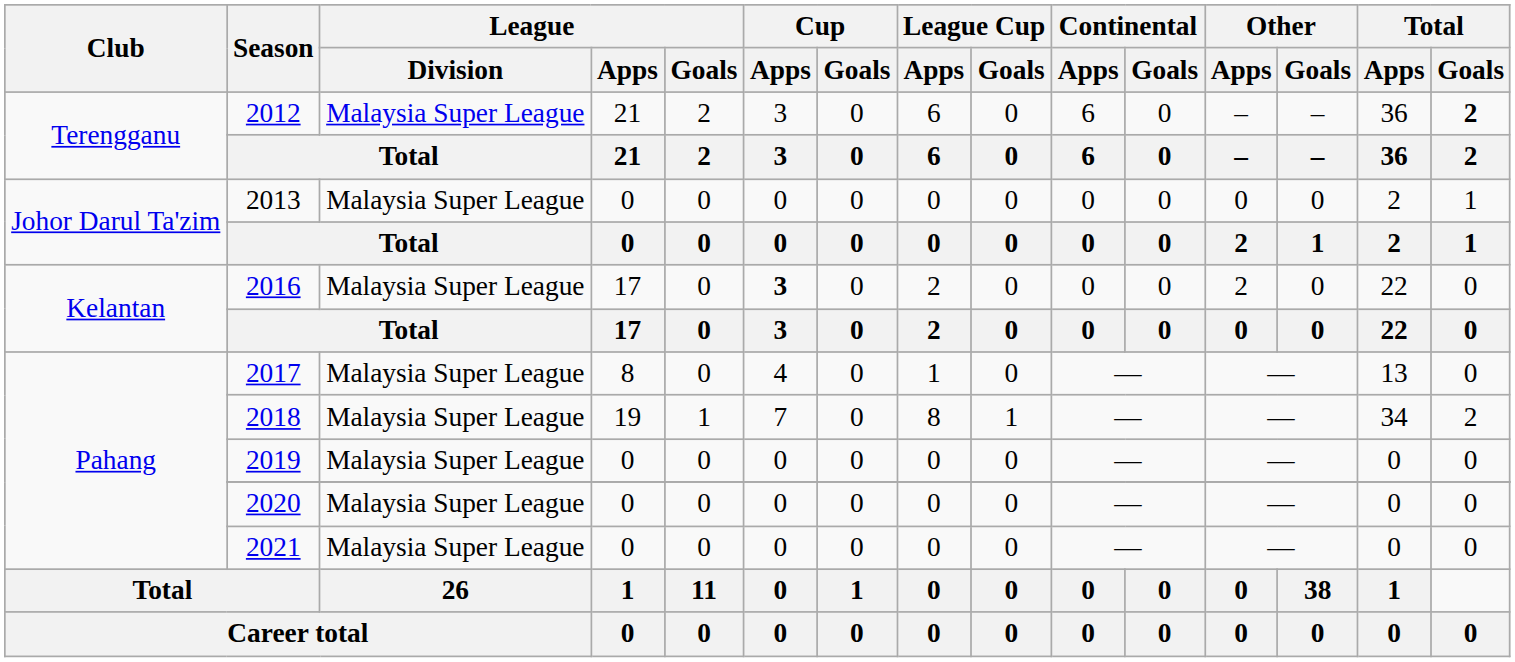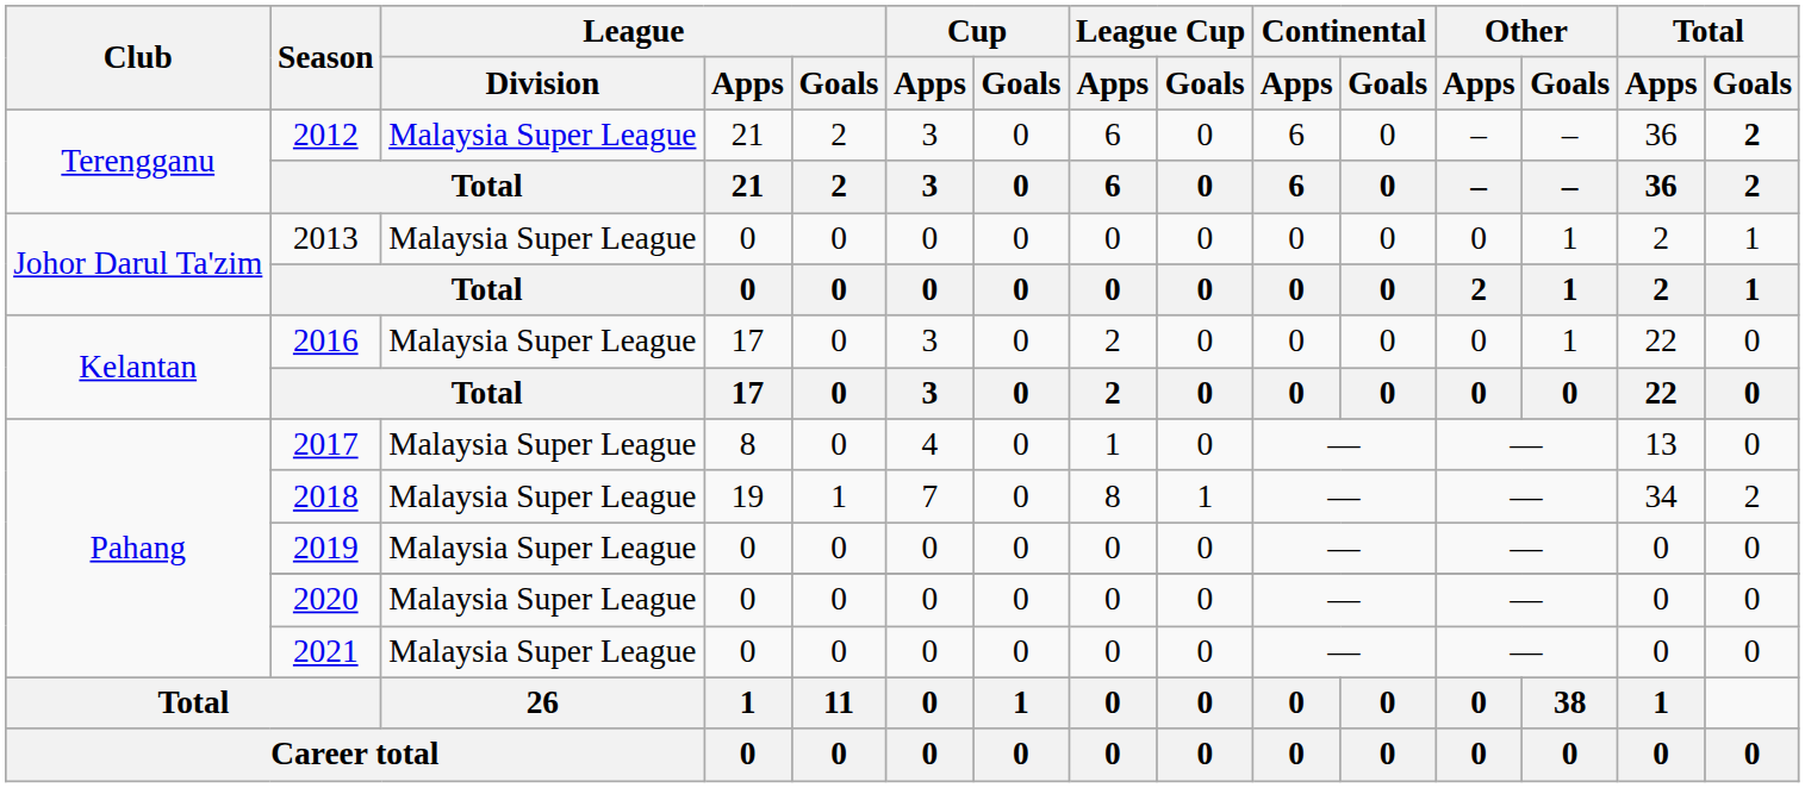2013 | Other / Goals: 0 -> 1
2016 | Cup / Apps: bold -> normal
2016 | Other / Apps: 2 -> 0
2016 | Other / Goals: 0 -> 1
